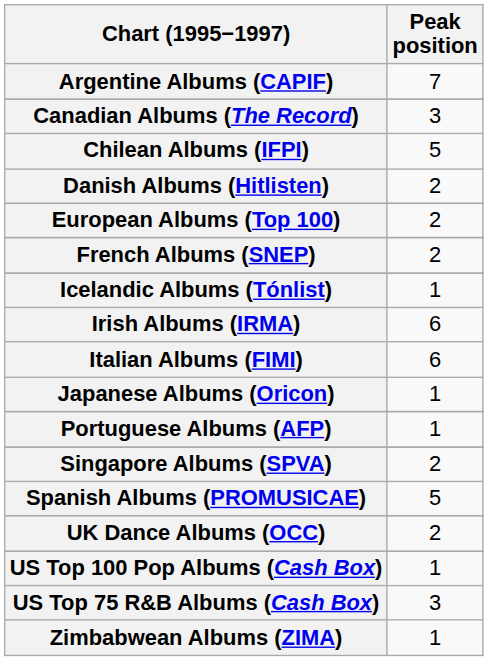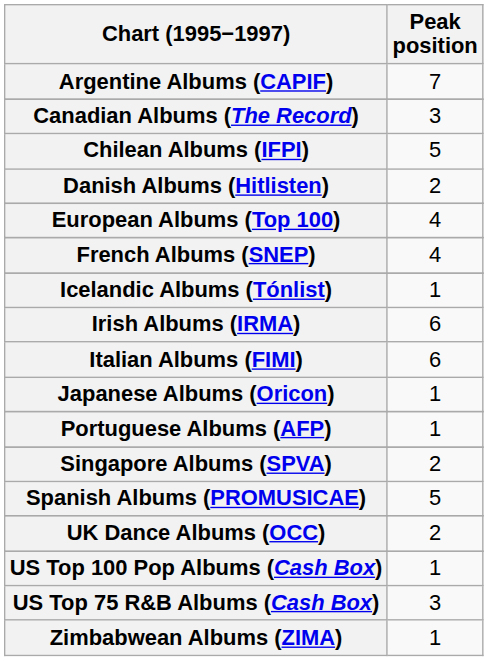European Albums (Top 100) | Peak position: 2 -> 4
French Albums (SNEP) | Peak position: 2 -> 4
